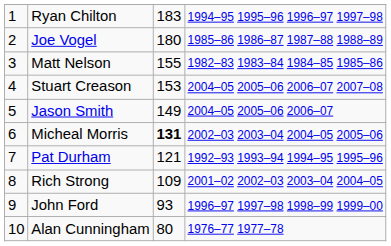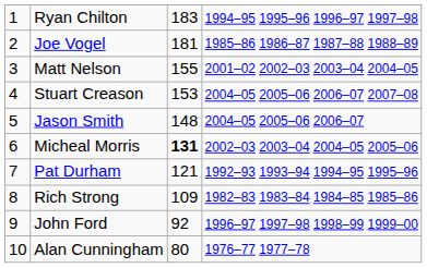Joe Vogel | column 3: 180 -> 181
Matt Nelson | column 4: 1982–83 1983–84 1984–85 1985–86 -> 2001–02 2002–03 2003–04 2004–05
Jason Smith | column 3: 149 -> 148
Rich Strong | column 4: 2001–02 2002–03 2003–04 2004–05 -> 1982–83 1983–84 1984–85 1985–86
John Ford | column 3: 93 -> 92
